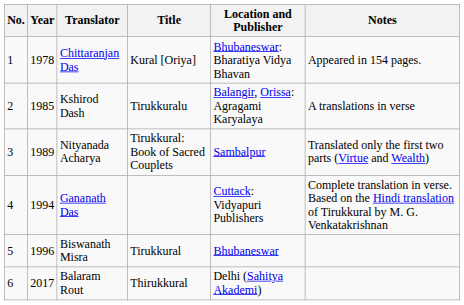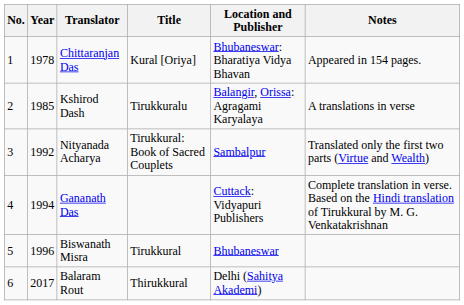Nityanada Acharya | Year: 1989 -> 1992
